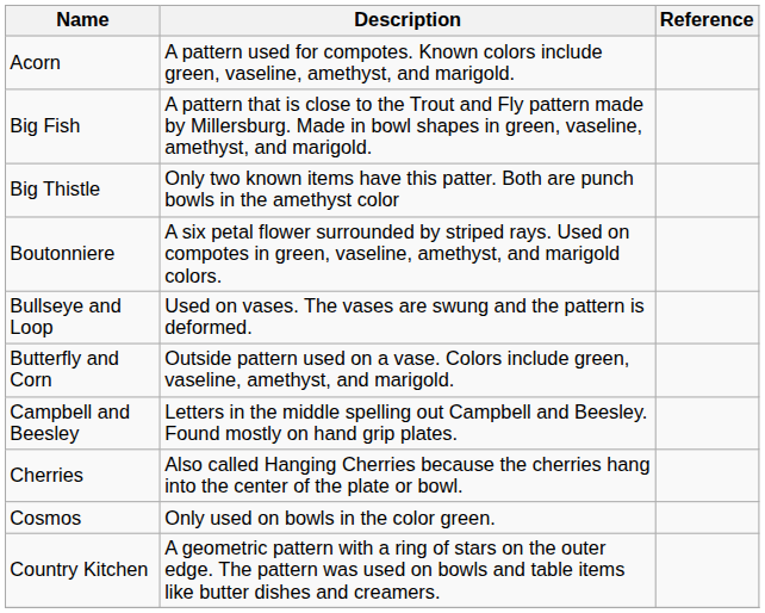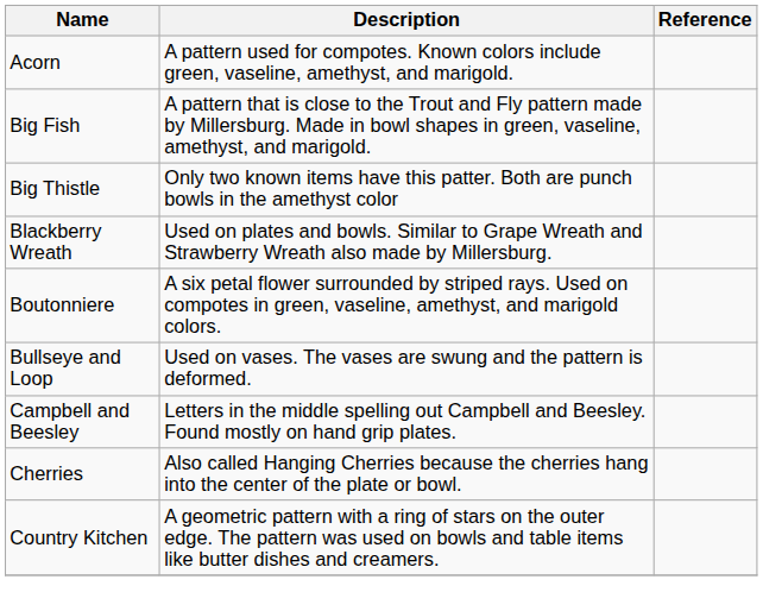+ row: Blackberry Wreath | Used on plates and bowls. Similar to Grape Wreath and Strawberry Wreath also made by Millersburg.
- row: Butterfly and Corn | Outside pattern used on a vase. Colors include green, vaseline, amethyst, and marigold.
- row: Cosmos | Only used on bowls in the color green.
